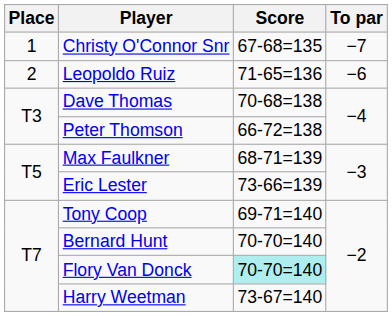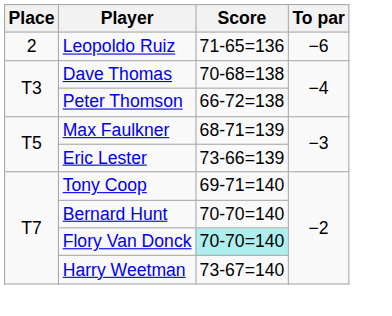- row: 1 | Christy O'Connor Snr | 67-68=135 | −7
